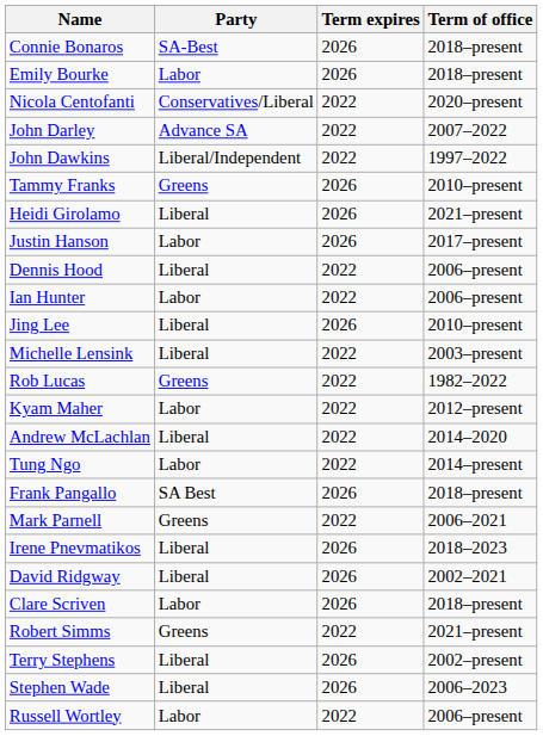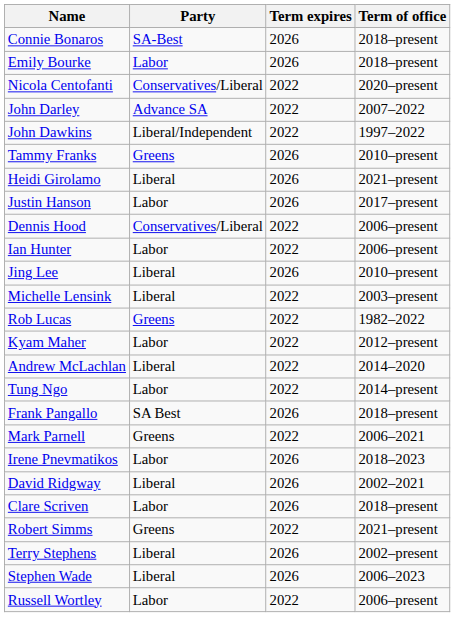Dennis Hood | Party: Liberal -> Conservatives/Liberal
Irene Pnevmatikos | Party: Liberal -> Labor
